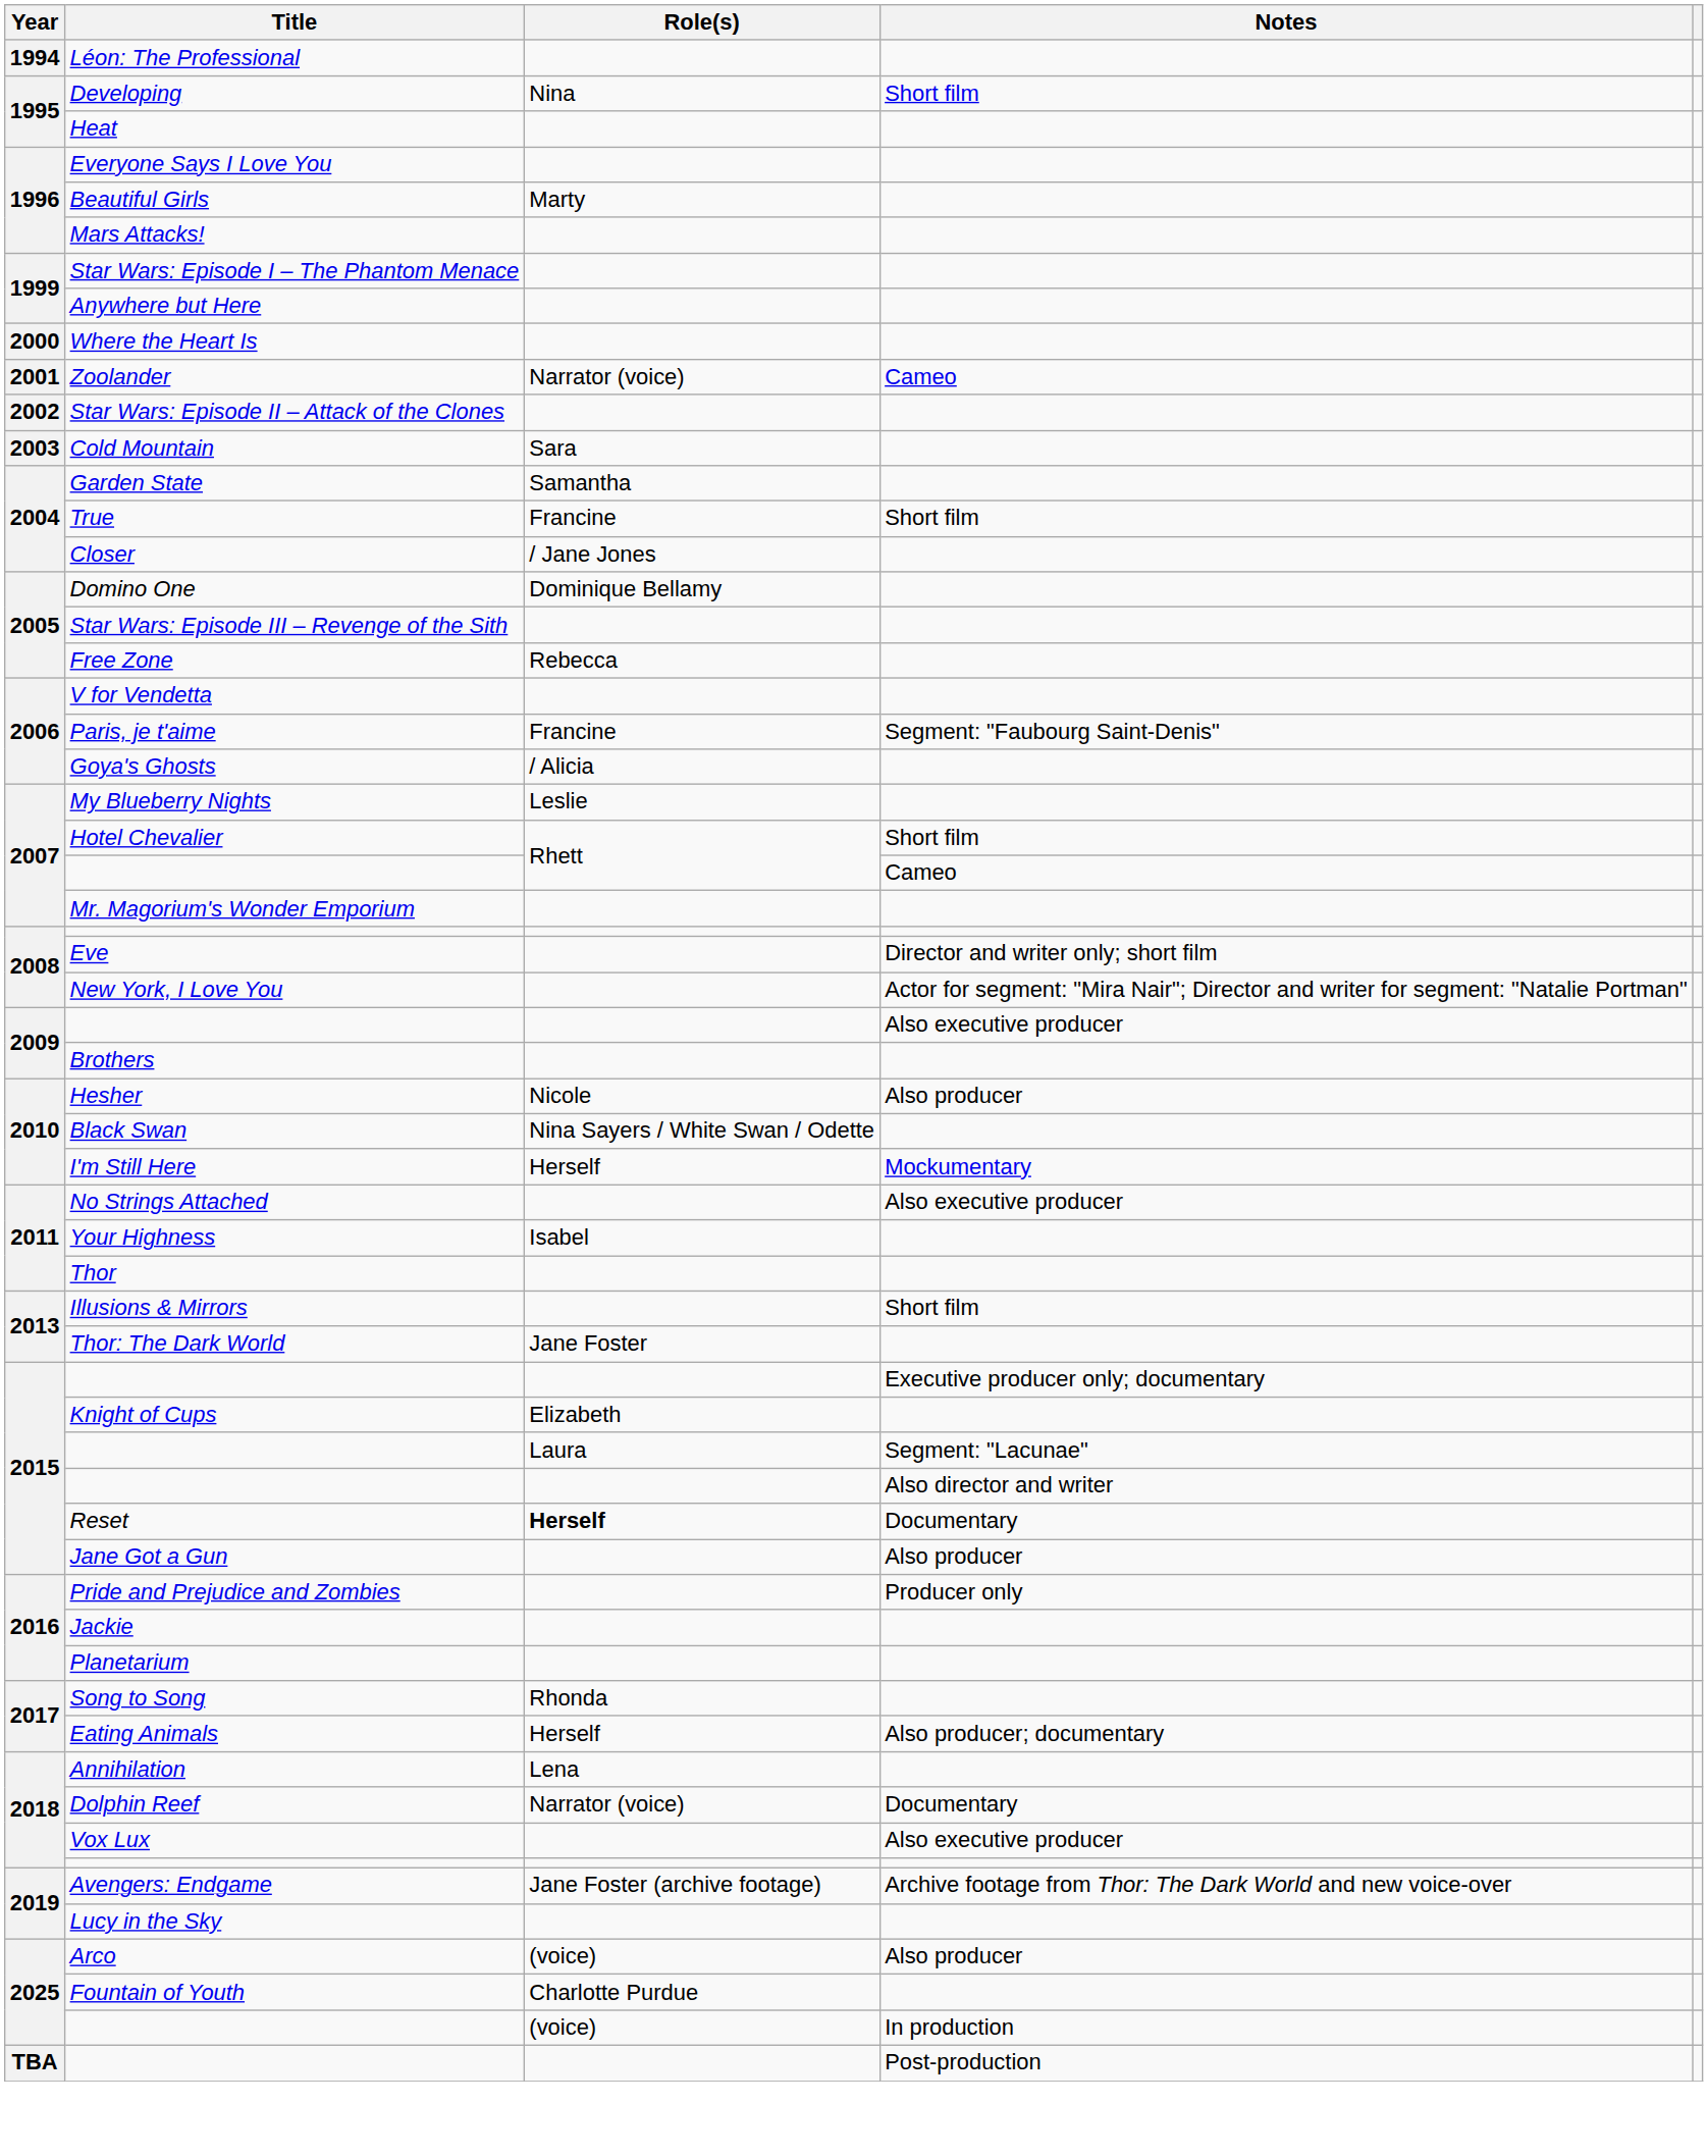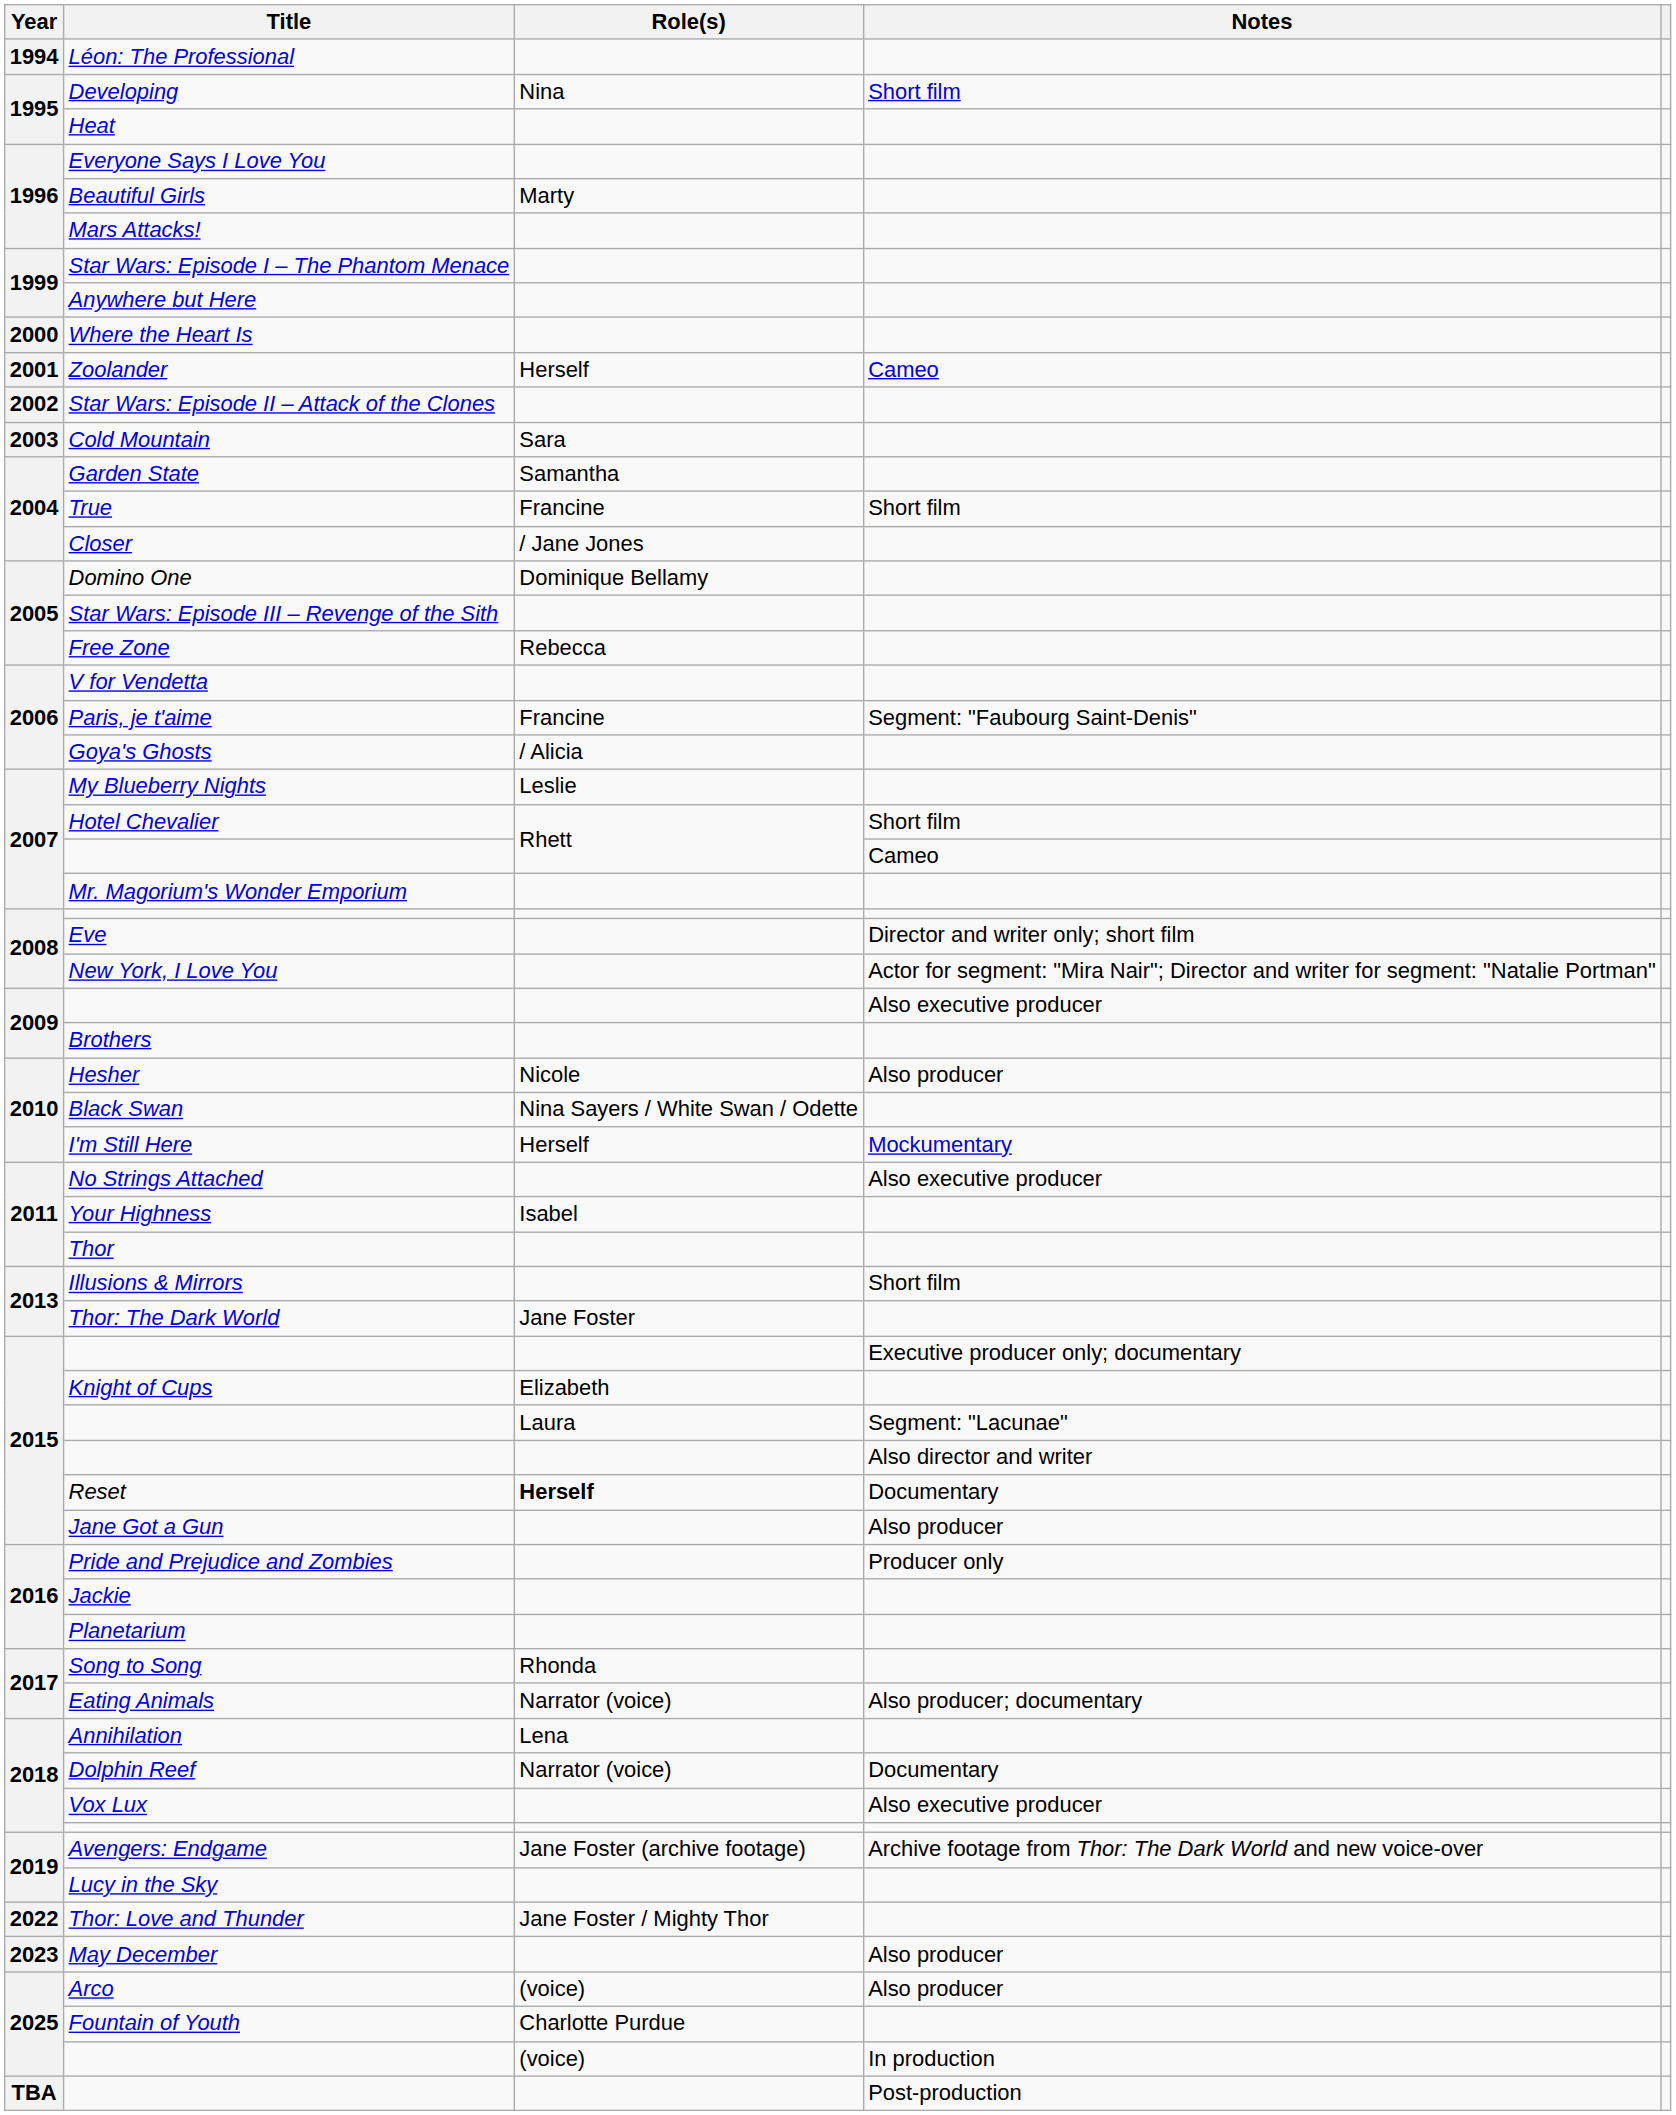Zoolander | Role(s): Narrator (voice) -> Herself
Eating Animals | Role(s): Herself -> Narrator (voice)
+ row: 2022 | Thor: Love and Thunder | Jane Foster / Mighty Thor
+ row: 2023 | May December | Also producer
